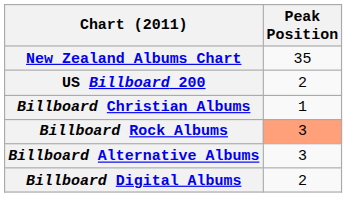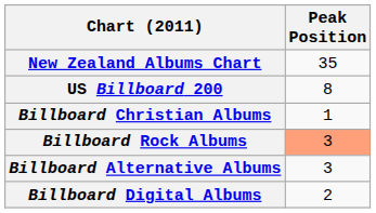US Billboard 200 | Peak Position: 2 -> 8
